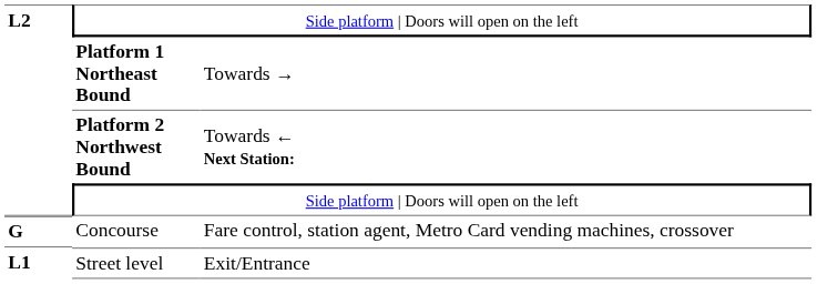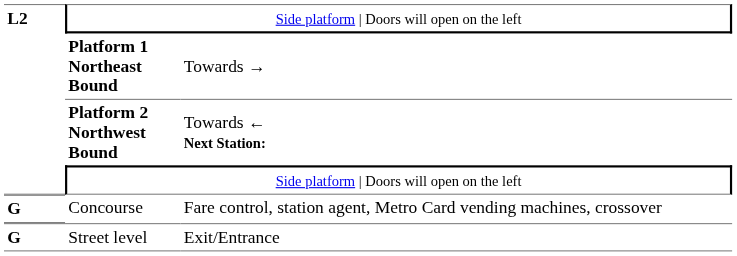Street level | column 1: L1 -> G
